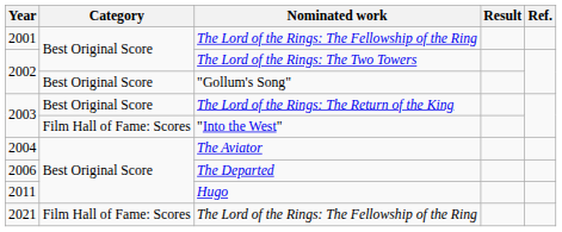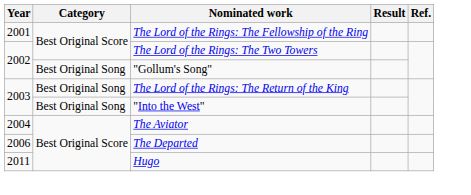"Gollum's Song" | Category: Best Original Score -> Best Original Song
The Lord of the Rings: The Return of the King | Category: Best Original Score -> Best Original Song
"Into the West" | Category: Film Hall of Fame: Scores -> Best Original Song
- row: 2021 | Film Hall of Fame: Scores | The Lord of the Rings: The Fellowship of the Ring
